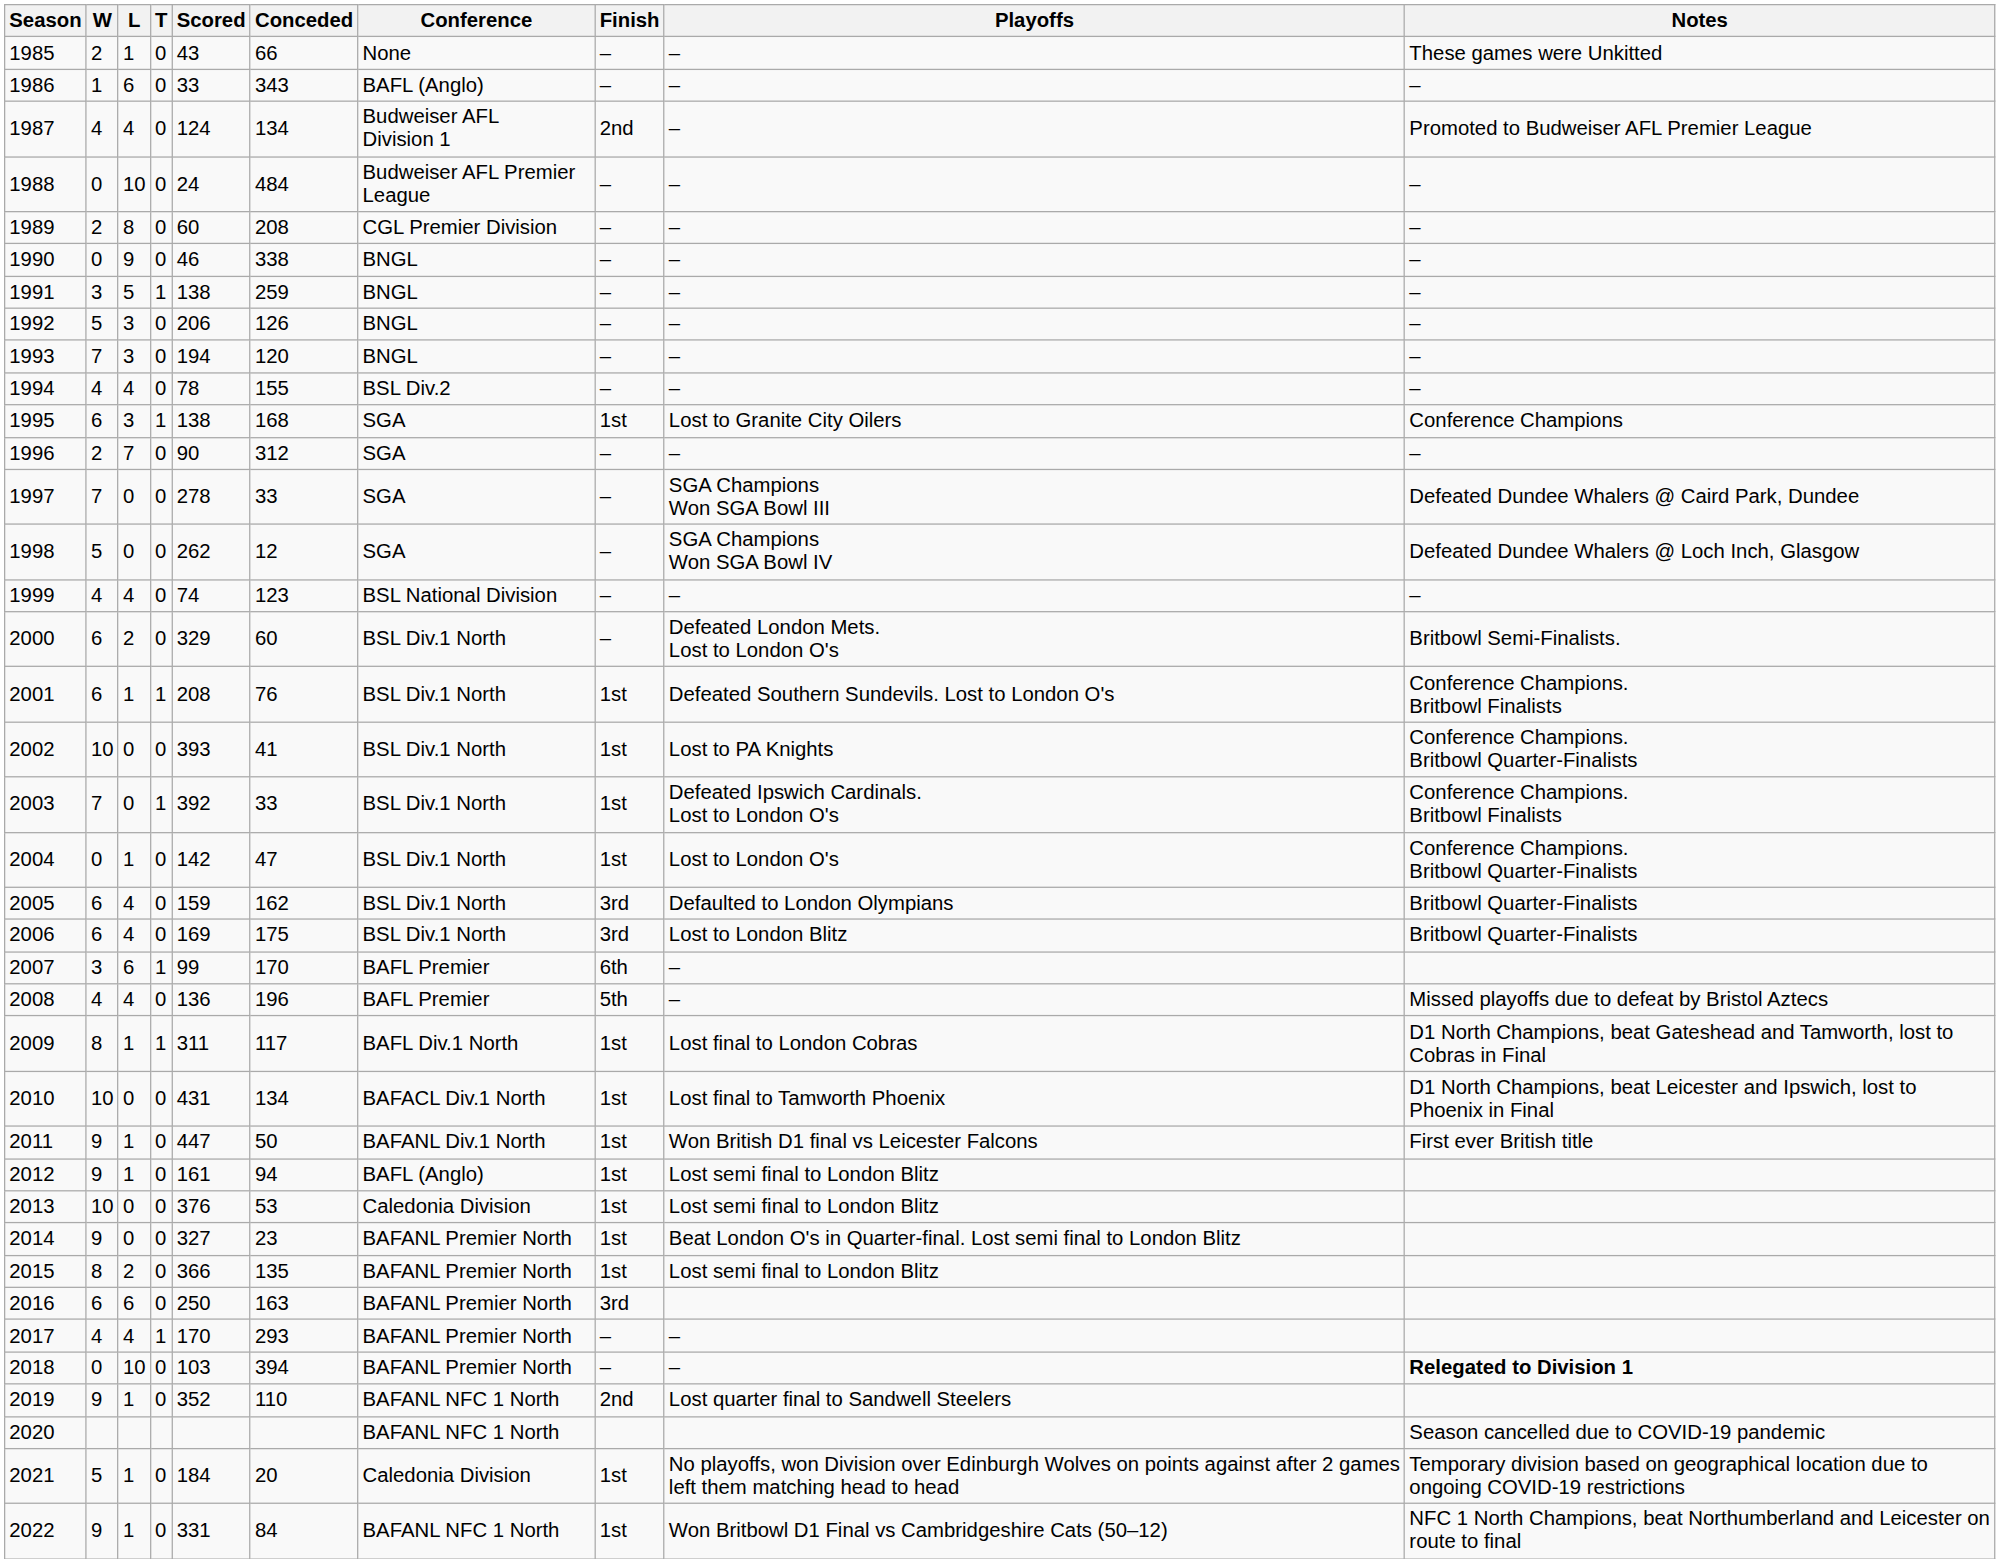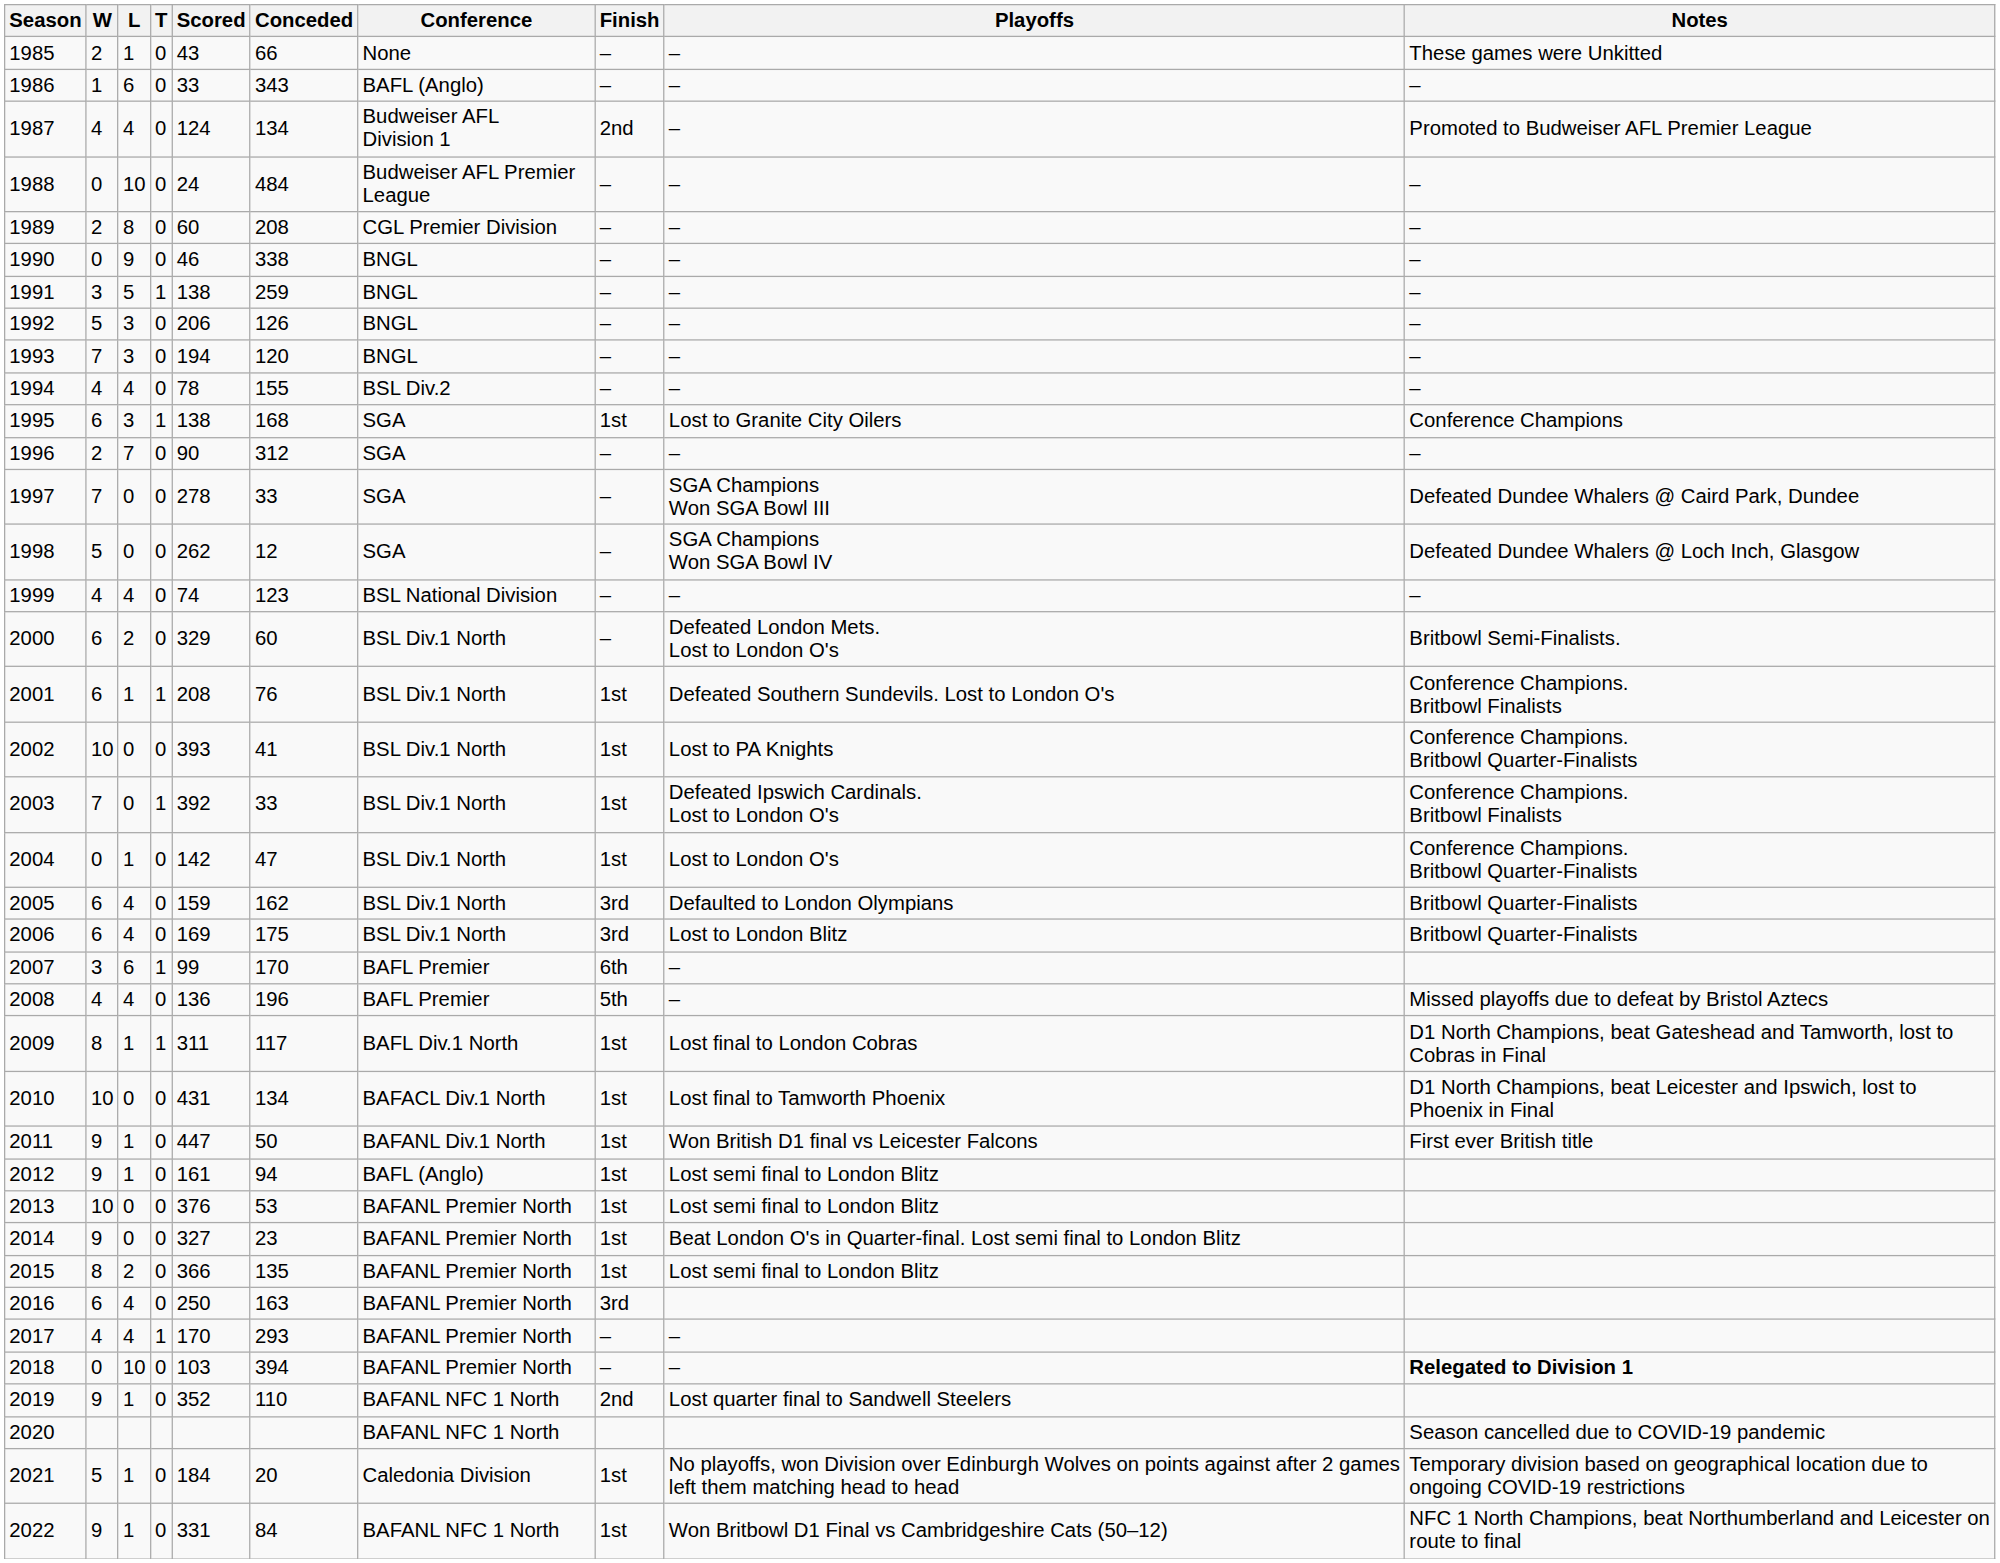2013 | Conference: Caledonia Division -> BAFANL Premier North
2016 | L: 6 -> 4
